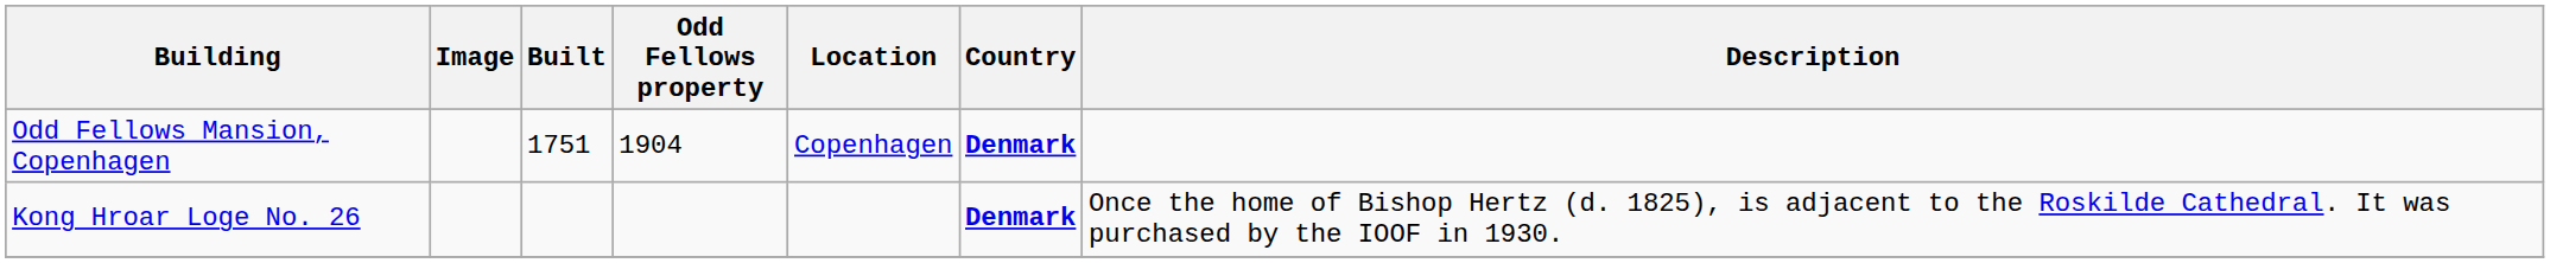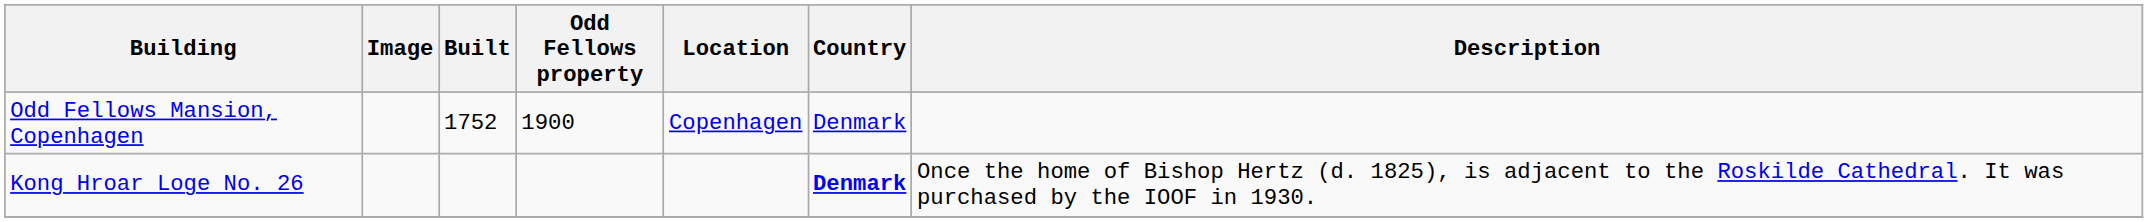Odd Fellows Mansion, Copenhagen | Built: 1751 -> 1752
Odd Fellows Mansion, Copenhagen | Odd Fellows property: 1904 -> 1900
Odd Fellows Mansion, Copenhagen | Country: bold -> normal
